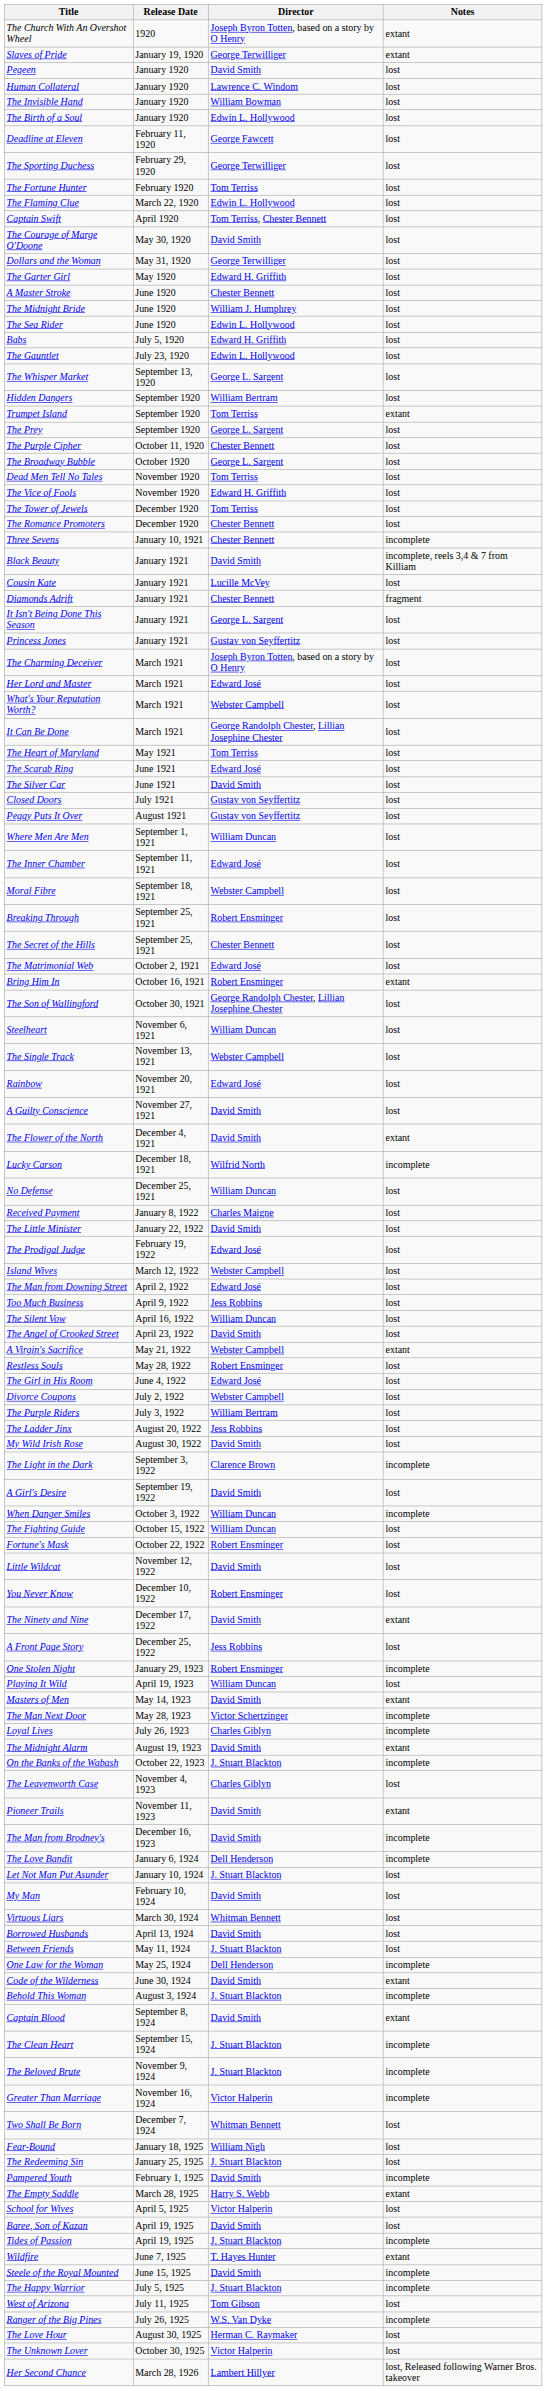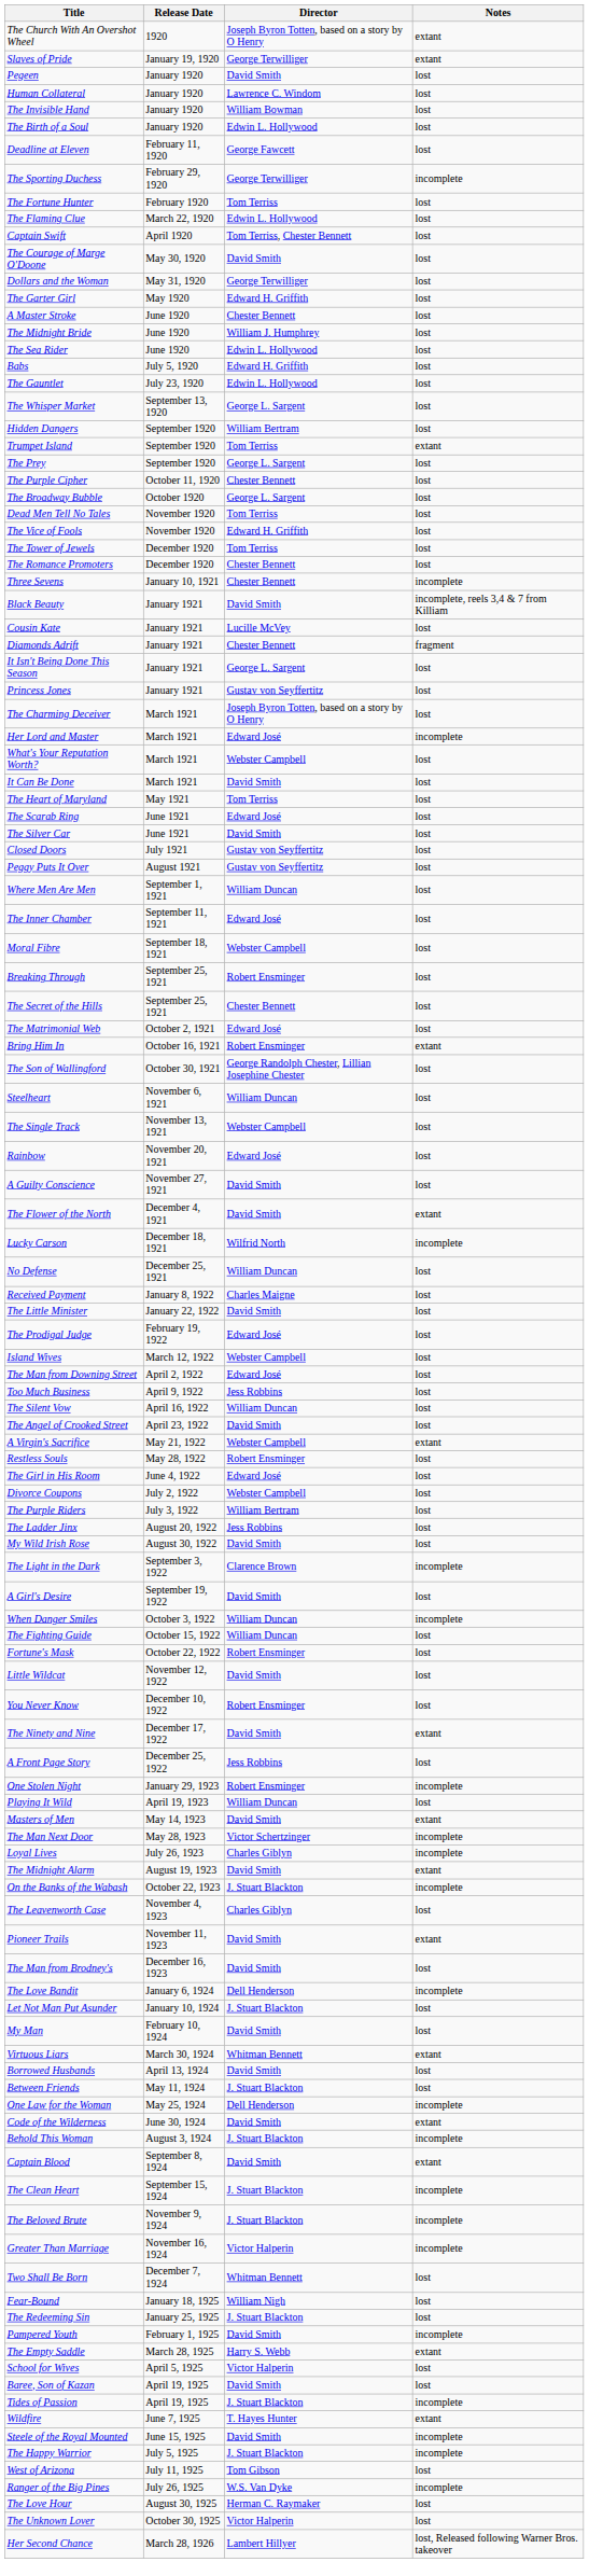The Sporting Duchess | Notes: lost -> incomplete
Her Lord and Master | Notes: lost -> incomplete
It Can Be Done | Director: George Randolph Chester, Lillian Josephine Chester -> David Smith
The Man from Brodney's | Notes: incomplete -> lost
Virtuous Liars | Notes: lost -> extant
